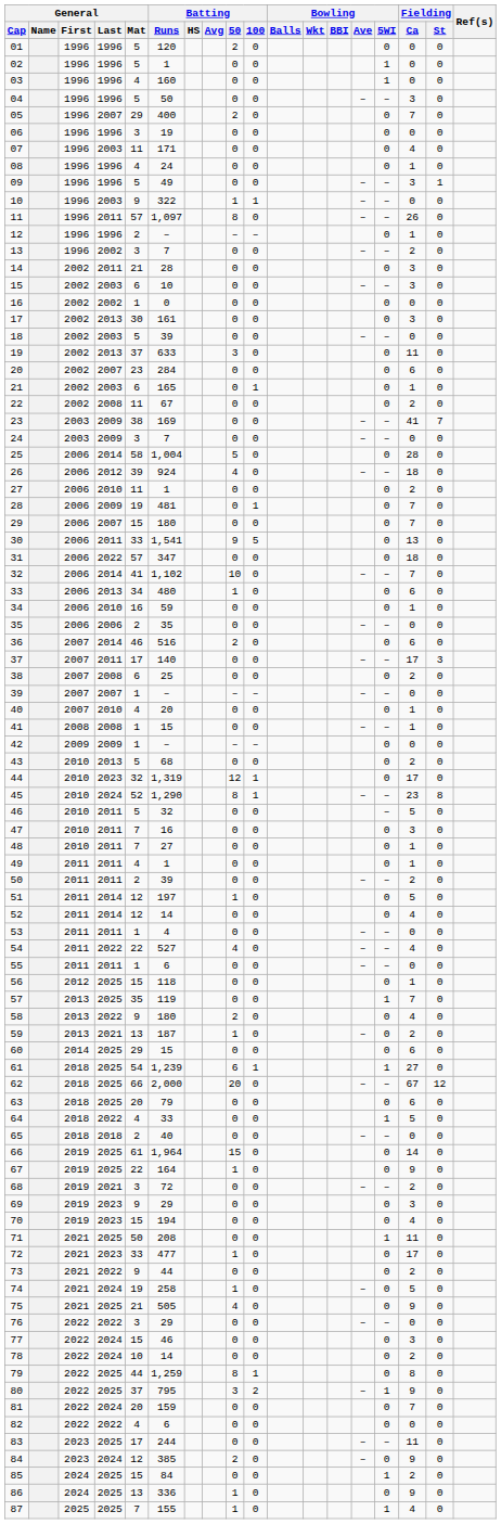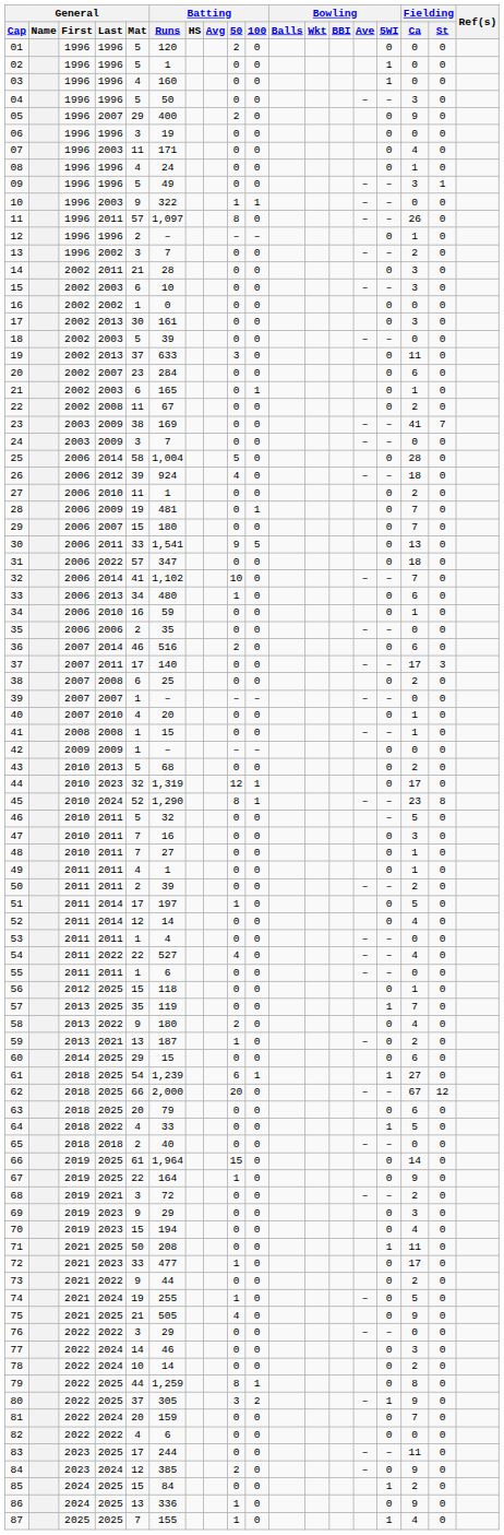05 | Fielding / Ca: 7 -> 9
51 | General / Mat: 12 -> 17
74 | Batting / Runs: 258 -> 255
77 | General / Mat: 15 -> 14
80 | Batting / Runs: 795 -> 305
